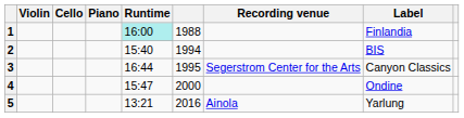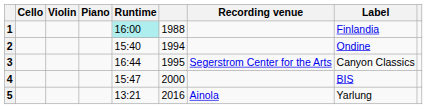columns swapped: Violin <-> Cello
2 | Label: BIS -> Ondine
4 | Label: Ondine -> BIS
